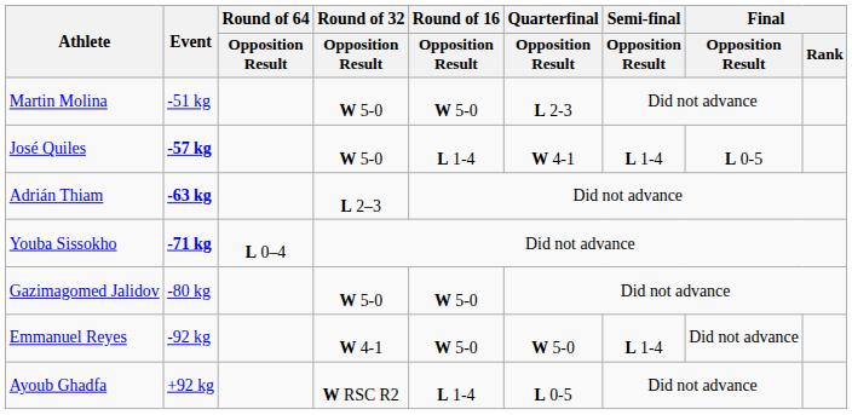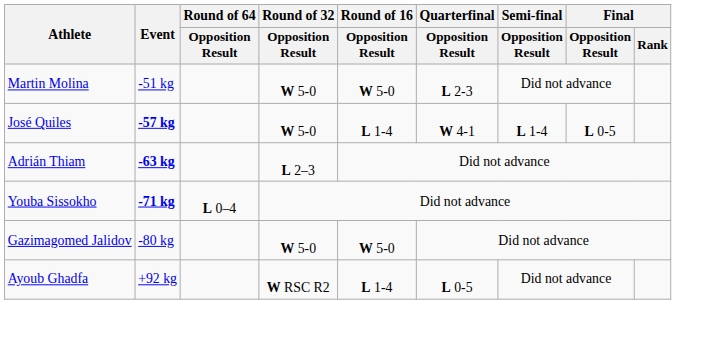- row: Emmanuel Reyes | -92 kg | W 4-1 | W 5-0 | W 5-0 | L 1-4 | Did not advance
